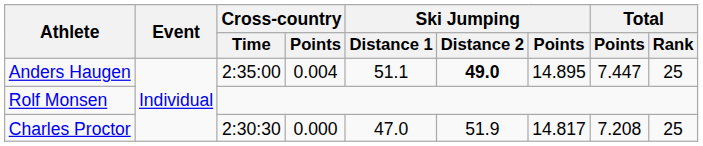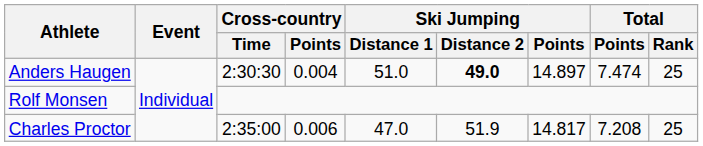Anders Haugen | Cross-country / Time: 2:35:00 -> 2:30:30
Anders Haugen | Ski Jumping / Distance 1: 51.1 -> 51.0
Anders Haugen | Ski Jumping / Points: 14.895 -> 14.897
Anders Haugen | Total / Points: 7.447 -> 7.474
Charles Proctor | Cross-country / Time: 2:30:30 -> 2:35:00
Charles Proctor | Cross-country / Points: 0.000 -> 0.006
